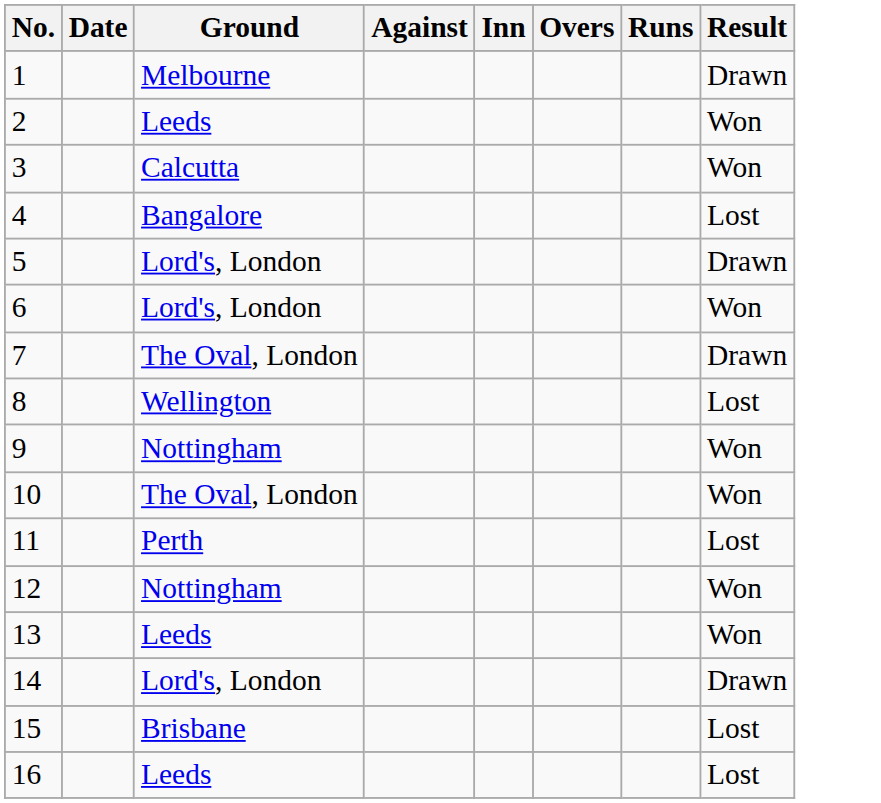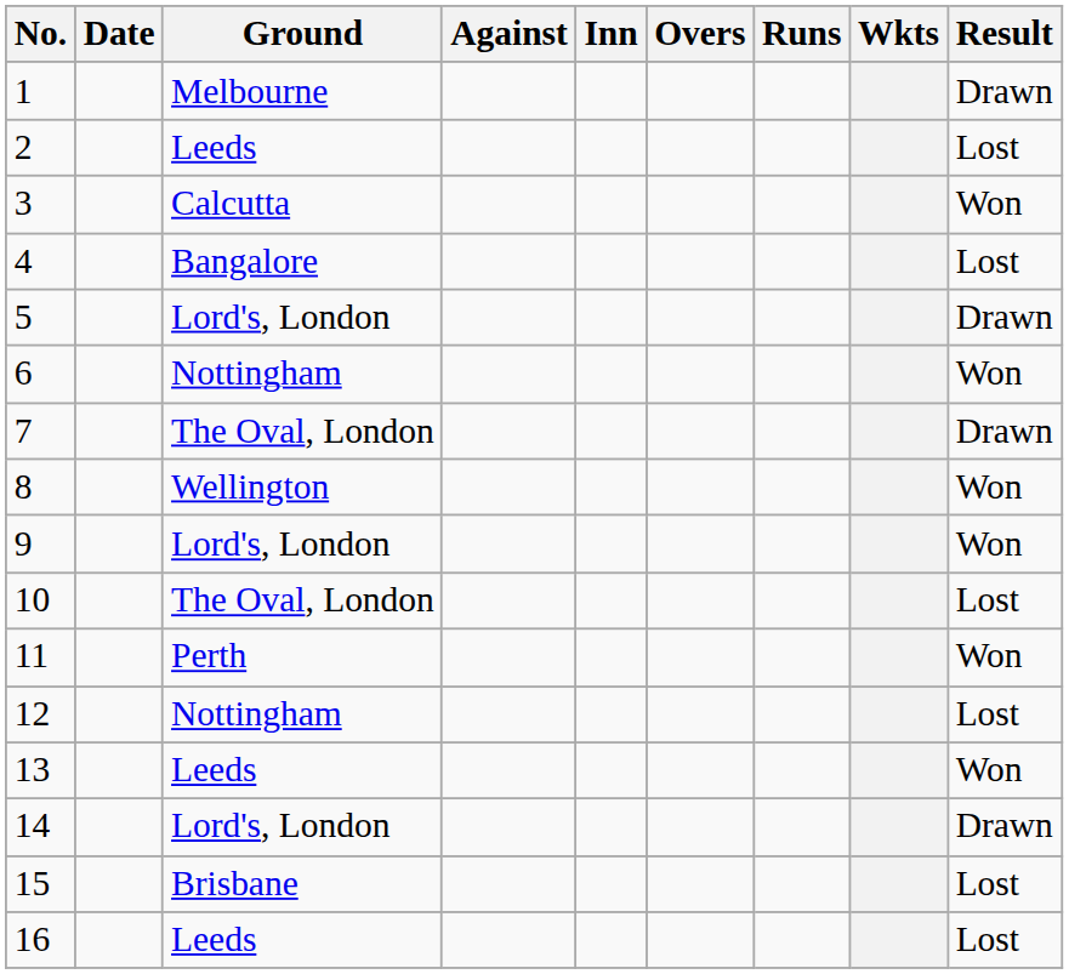+ column: Wkts
2 | Result: Won -> Lost
6 | Ground: Lord's, London -> Nottingham
8 | Result: Lost -> Won
9 | Ground: Nottingham -> Lord's, London
10 | Result: Won -> Lost
11 | Result: Lost -> Won
12 | Result: Won -> Lost
